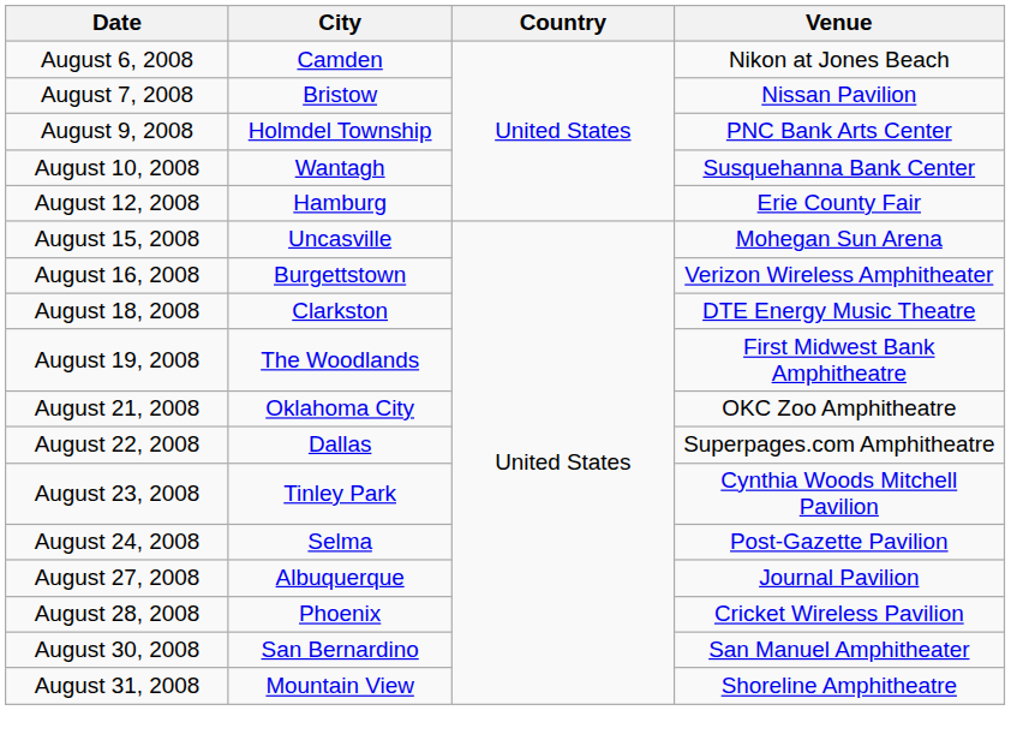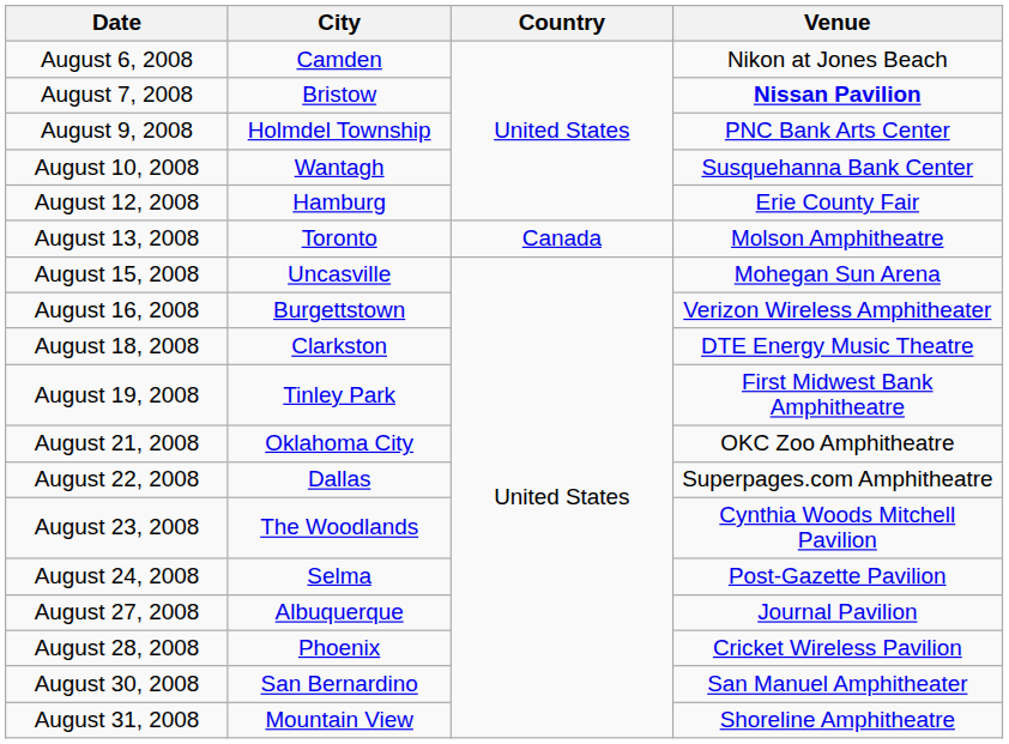August 7, 2008 | Venue: normal -> bold
+ row: August 13, 2008 | Toronto | Canada | Molson Amphitheatre
August 19, 2008 | City: The Woodlands -> Tinley Park
August 23, 2008 | City: Tinley Park -> The Woodlands
